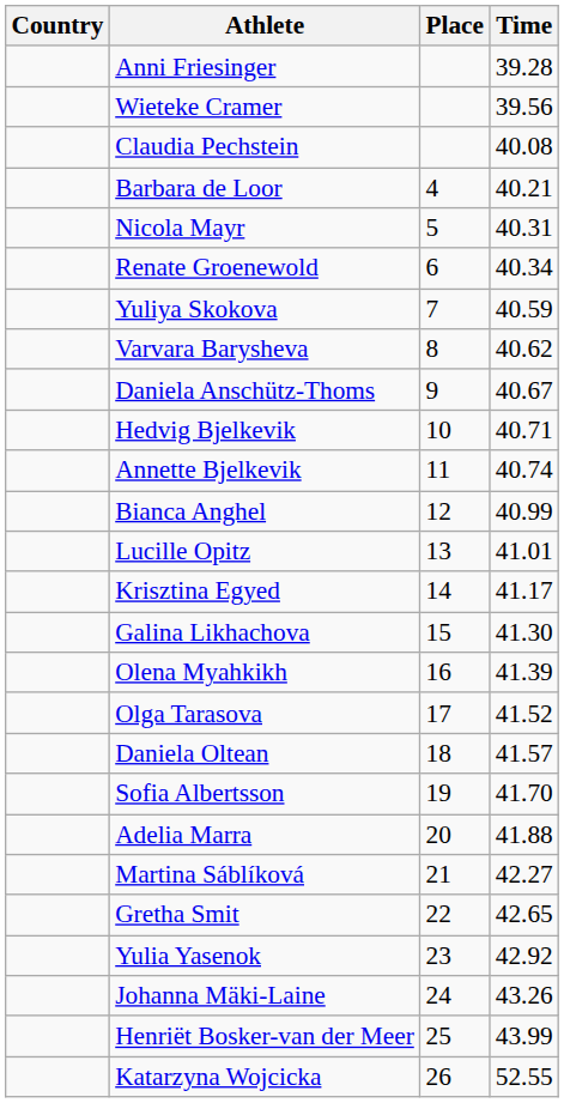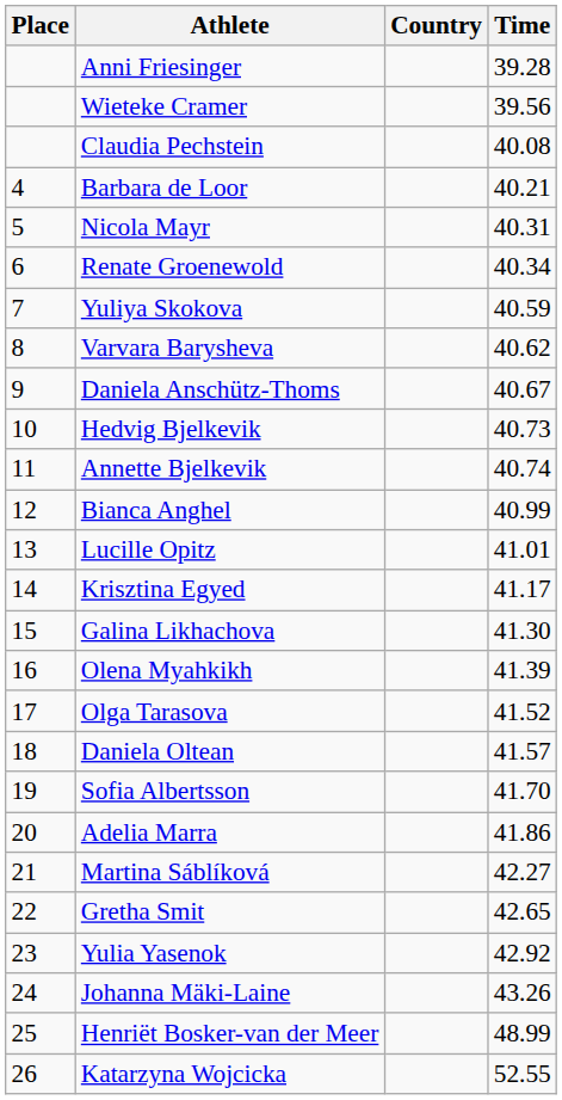columns swapped: Place <-> Country
Hedvig Bjelkevik | Time: 40.71 -> 40.73
Adelia Marra | Time: 41.88 -> 41.86
Henriët Bosker-van der Meer | Time: 43.99 -> 48.99
